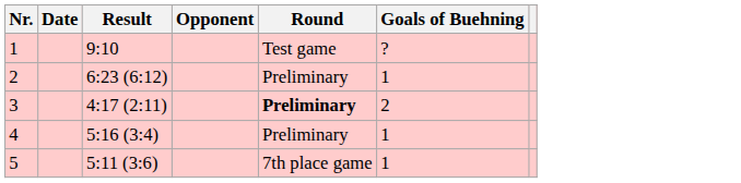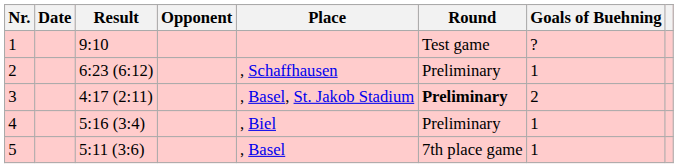+ column: Place | , Schaffhausen | , Basel, St. Jakob Stadium | , Biel | , Basel
